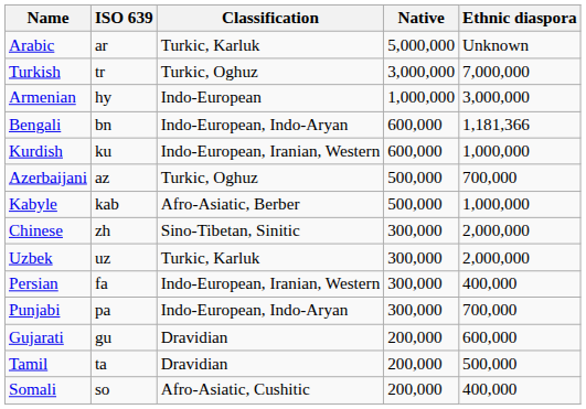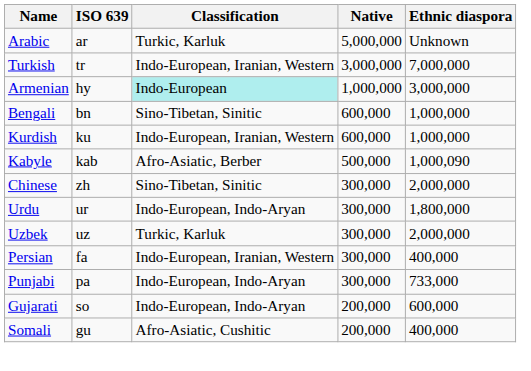Turkish | Classification: Turkic, Oghuz -> Indo-European, Iranian, Western
Armenian | Classification: no background -> paleturquoise background
Bengali | Classification: Indo-European, Indo-Aryan -> Sino-Tibetan, Sinitic
Bengali | Ethnic diaspora: 1,181,366 -> 1,000,000
- row: Azerbaijani | az | Turkic, Oghuz | 500,000 | 700,000
Kabyle | Ethnic diaspora: 1,000,000 -> 1,000,090
+ row: Urdu | ur | Indo-European, Indo-Aryan | 300,000 | 1,800,000
Punjabi | Ethnic diaspora: 700,000 -> 733,000
Gujarati | ISO 639: gu -> so
Gujarati | Classification: Dravidian -> Indo-European, Indo-Aryan
- row: Tamil | ta | Dravidian | 200,000 | 500,000
Somali | ISO 639: so -> gu
